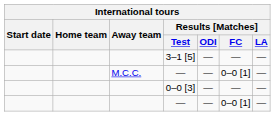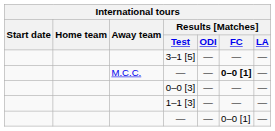M.C.C. / — | Results [Matches] / FC: normal -> bold
+ row: 1–1 [3] | — | — | —
